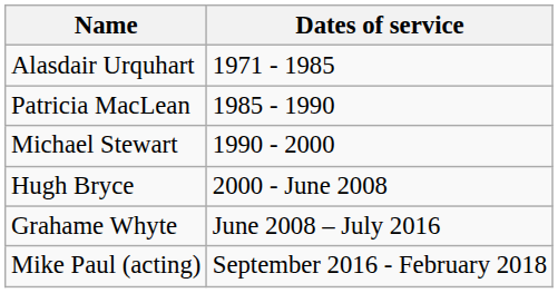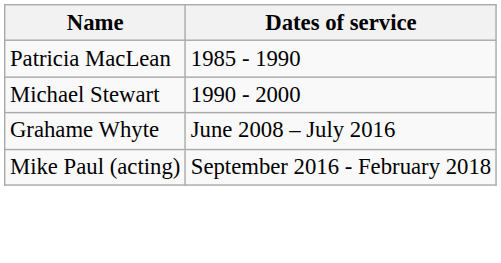- row: Alasdair Urquhart | 1971 - 1985
- row: Hugh Bryce | 2000 - June 2008
